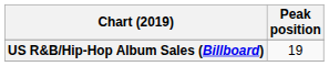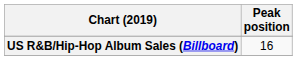US R&B/Hip-Hop Album Sales (Billboard) | Peak position: 19 -> 16
